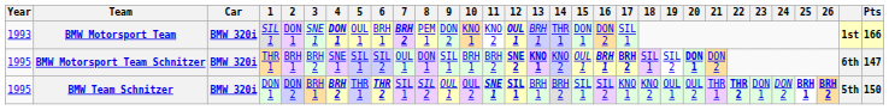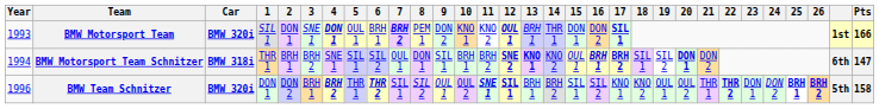BMW Motorsport Team | 17: normal -> bold
BMW Motorsport Team Schnitzer | Year: 1995 -> 1994
BMW Motorsport Team Schnitzer | Car: BMW 320i -> BMW 318i
BMW Team Schnitzer | Year: 1995 -> 1996
BMW Team Schnitzer | Pts: 150 -> 158
